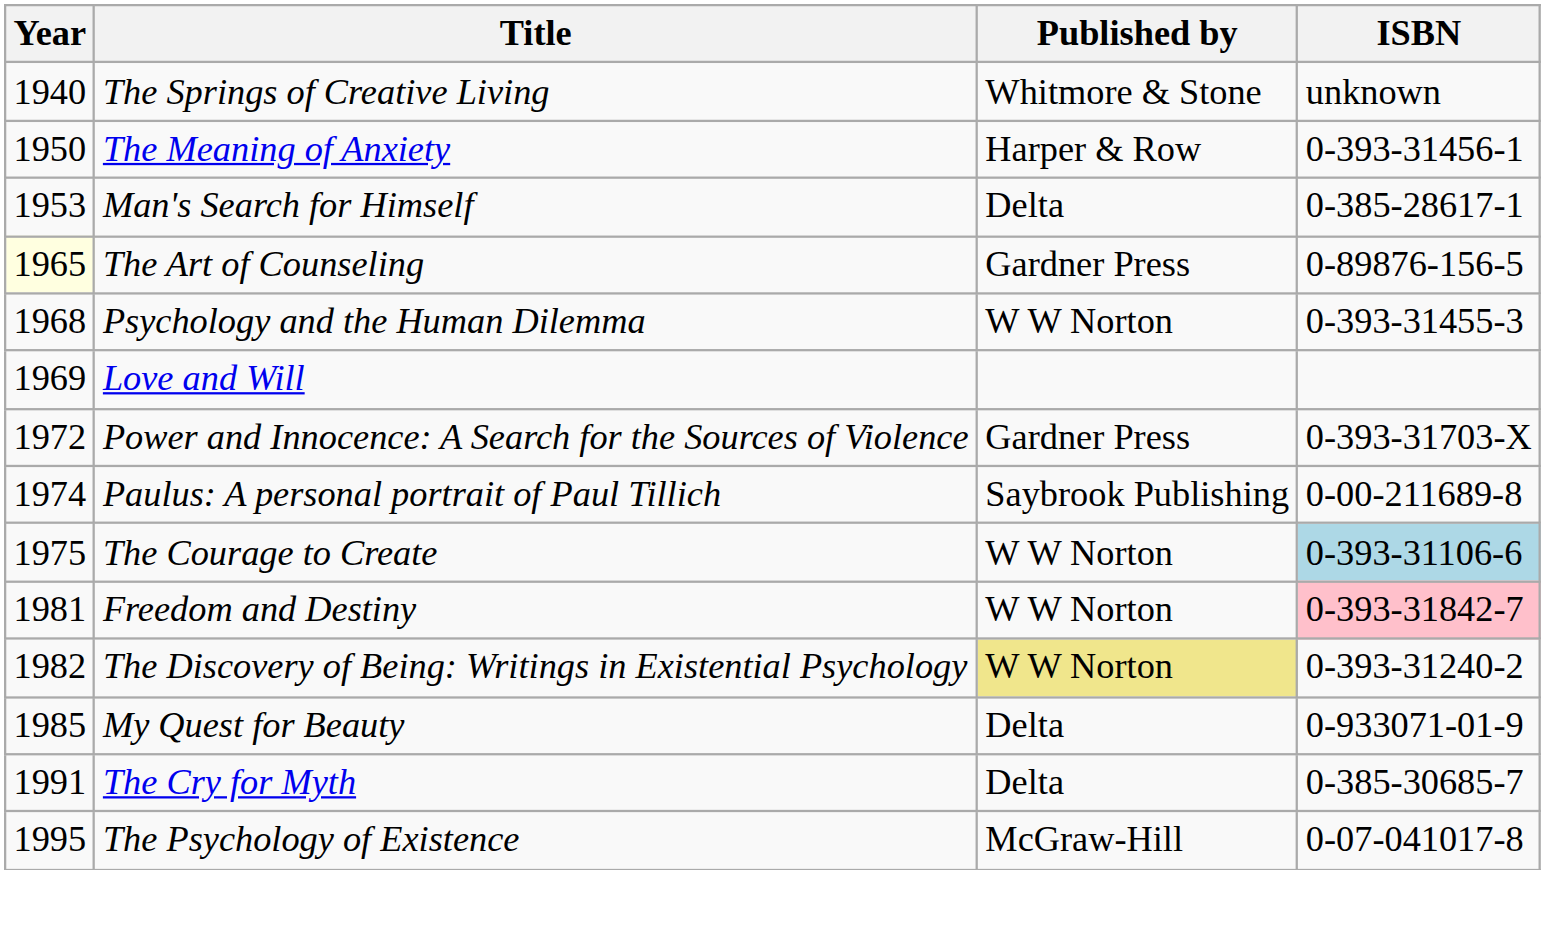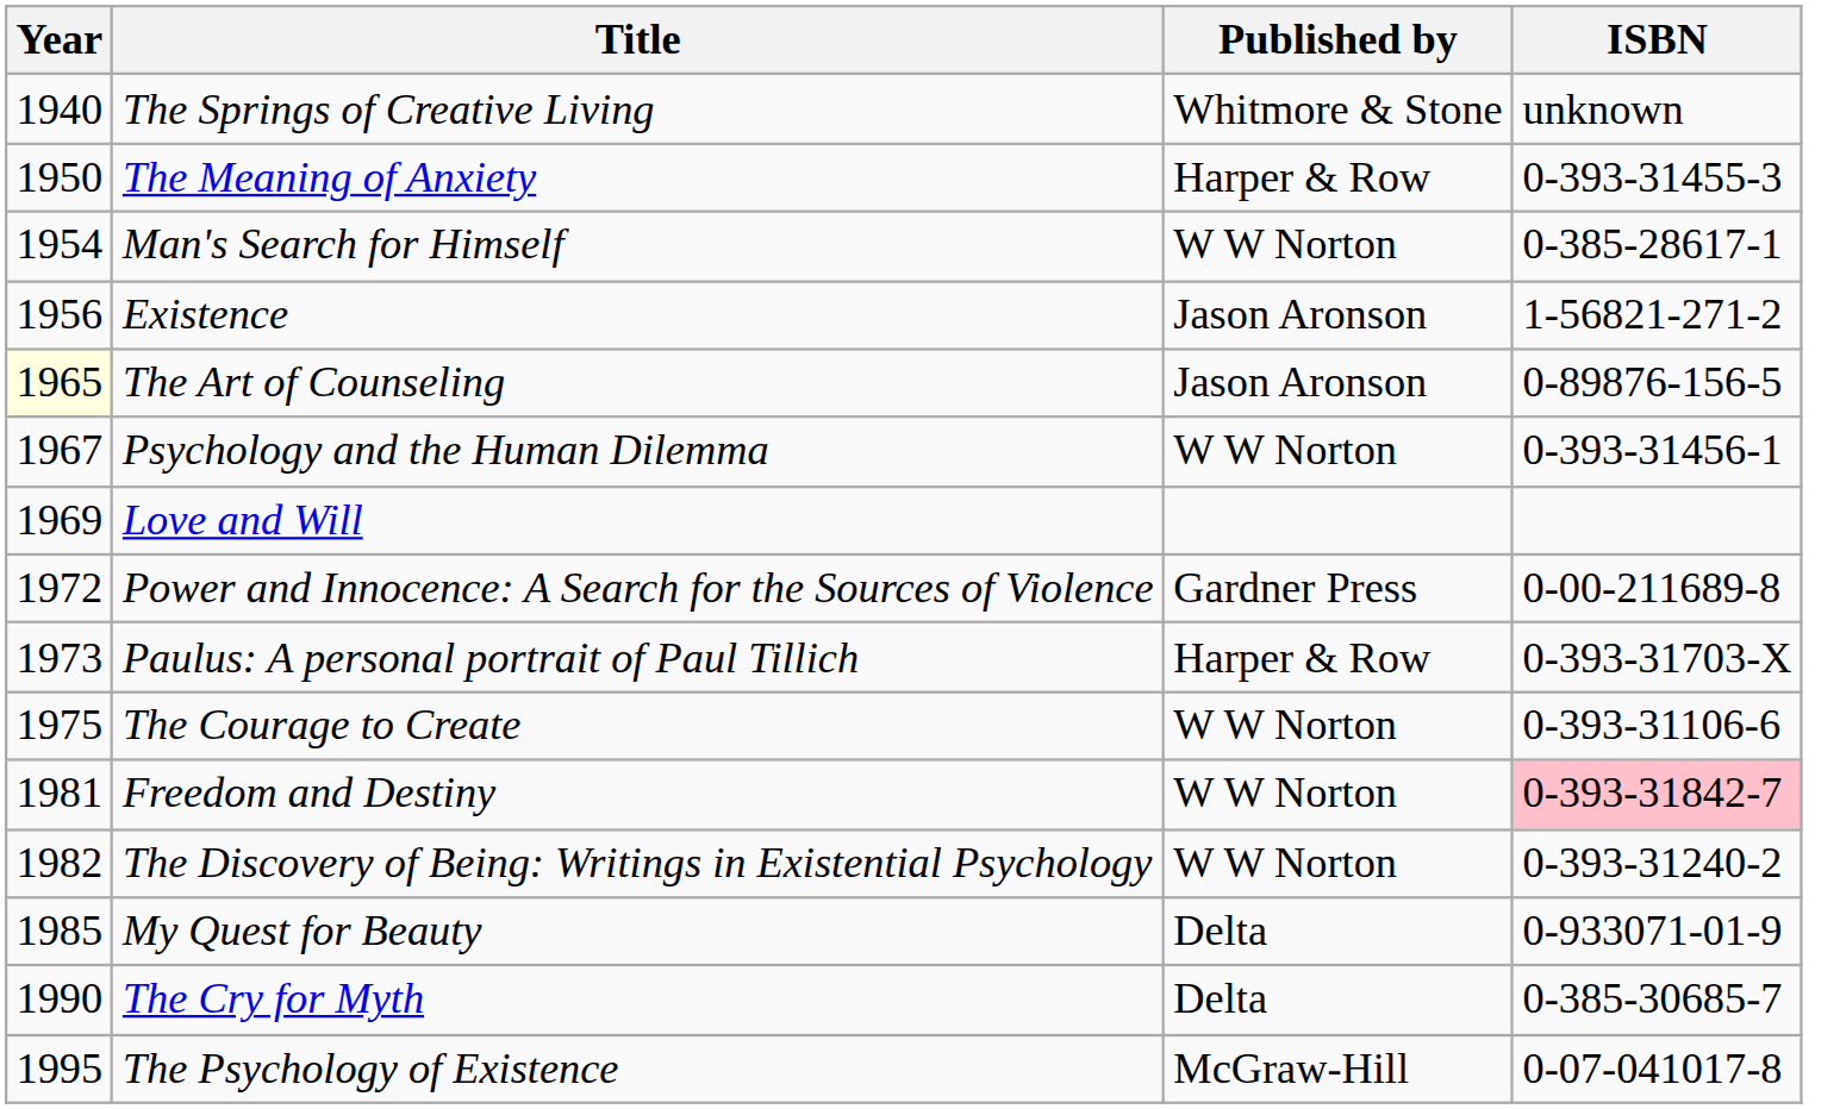The Meaning of Anxiety | ISBN: 0-393-31456-1 -> 0-393-31455-3
Man's Search for Himself | Year: 1953 -> 1954
Man's Search for Himself | Published by: Delta -> W W Norton
+ row: 1956 | Existence | Jason Aronson | 1-56821-271-2
The Art of Counseling | Published by: Gardner Press -> Jason Aronson
Psychology and the Human Dilemma | Year: 1968 -> 1967
Psychology and the Human Dilemma | ISBN: 0-393-31455-3 -> 0-393-31456-1
Power and Innocence: A Search for the Sources of Violence | ISBN: 0-393-31703-X -> 0-00-211689-8
Paulus: A personal portrait of Paul Tillich | Year: 1974 -> 1973
Paulus: A personal portrait of Paul Tillich | Published by: Saybrook Publishing -> Harper & Row
Paulus: A personal portrait of Paul Tillich | ISBN: 0-00-211689-8 -> 0-393-31703-X
The Courage to Create | ISBN: lightblue background -> no background
The Discovery of Being: Writings in Existential Psychology | Published by: khaki background -> no background
The Cry for Myth | Year: 1991 -> 1990
